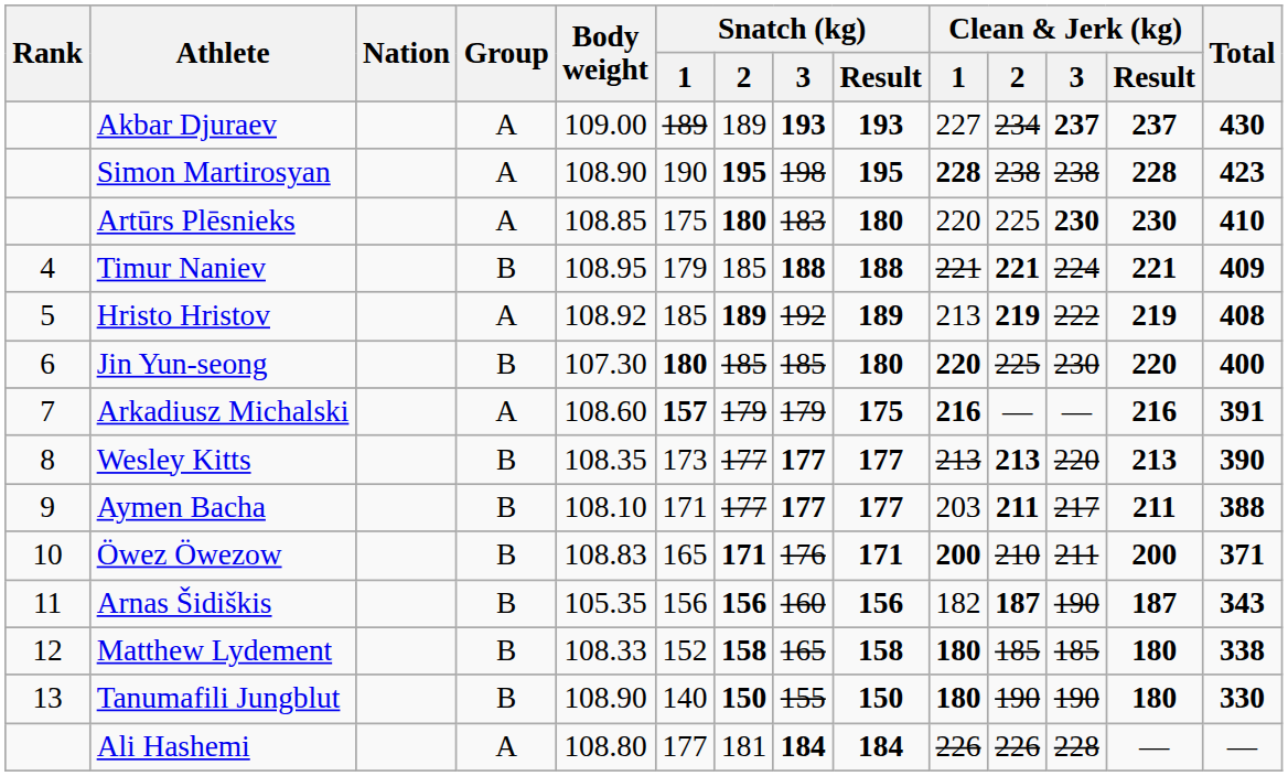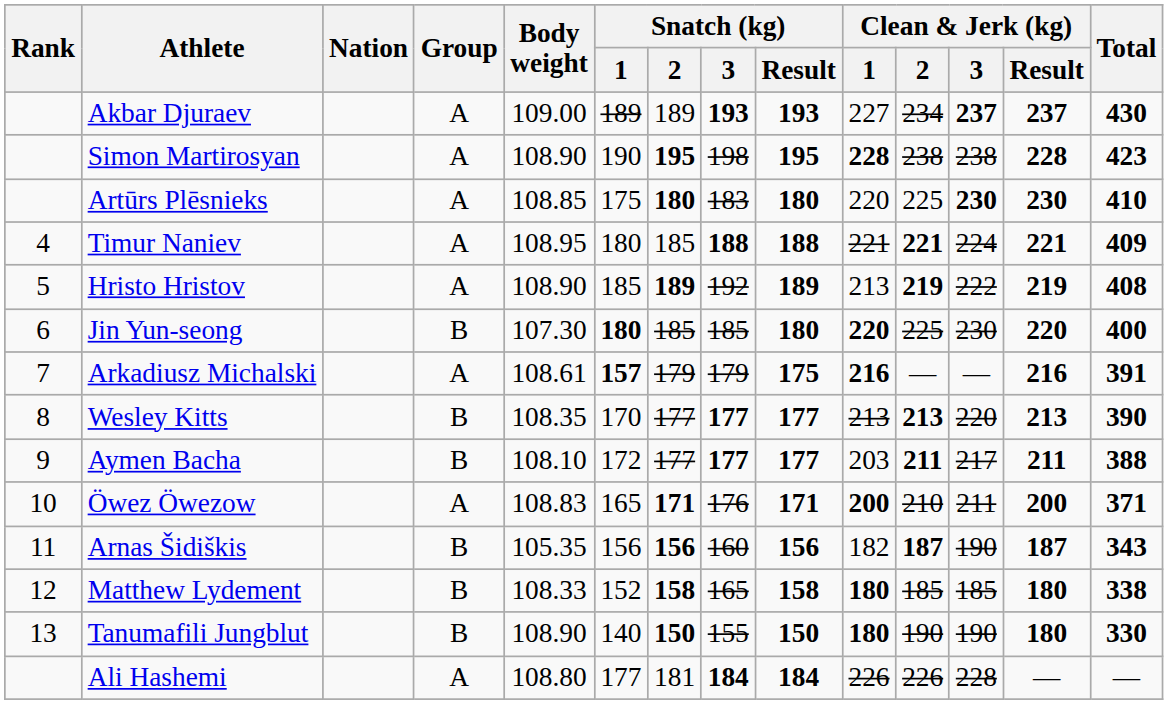Timur Naniev | Group: B -> A
Timur Naniev | Snatch (kg) / 1: 179 -> 180
Hristo Hristov | Body weight: 108.92 -> 108.90
Arkadiusz Michalski | Body weight: 108.60 -> 108.61
Wesley Kitts | Snatch (kg) / 1: 173 -> 170
Aymen Bacha | Snatch (kg) / 1: 171 -> 172
Öwez Öwezow | Group: B -> A
